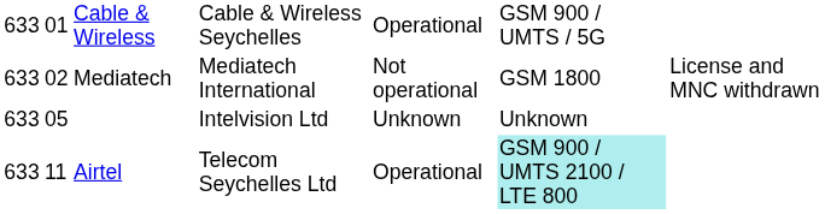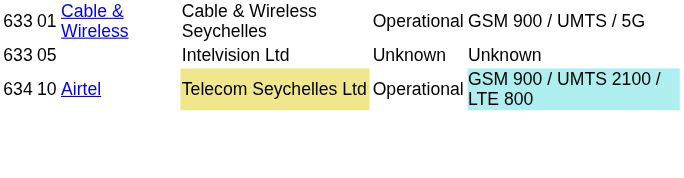- row: 633 | 02 | Mediatech | Mediatech International | Not operational | GSM 1800 | License and MNC withdrawn
Airtel | column 1: 633 -> 634
Airtel | column 2: 11 -> 10
Airtel | column 4: no background -> khaki background
